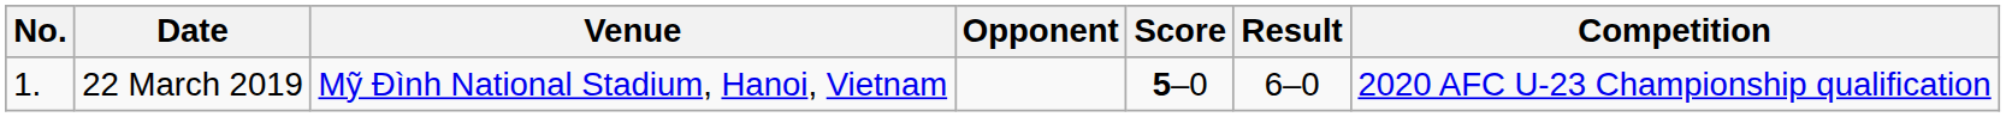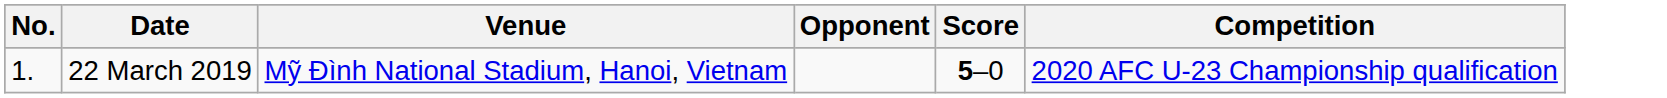- column: Result | 6–0
